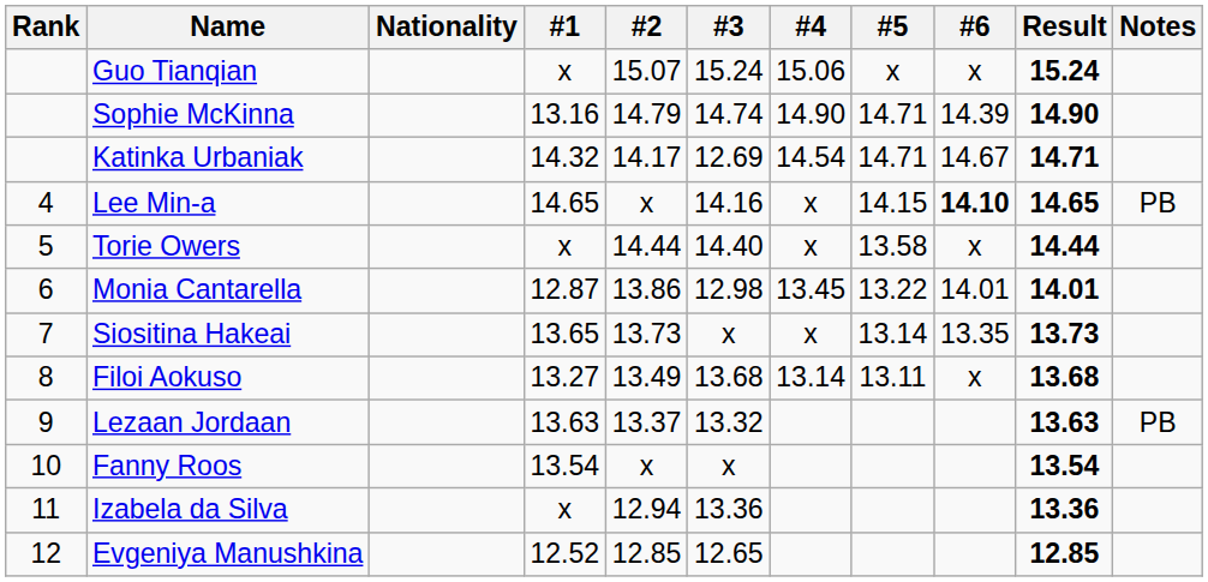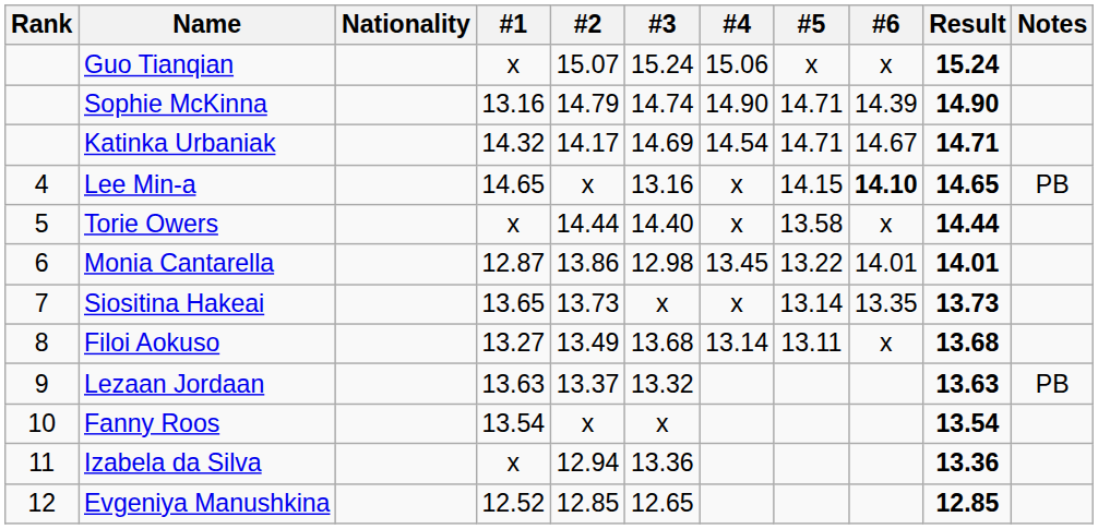Katinka Urbaniak | #3: 12.69 -> 14.69
Lee Min-a | #3: 14.16 -> 13.16
